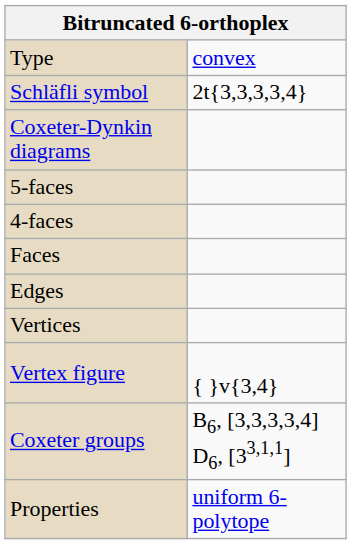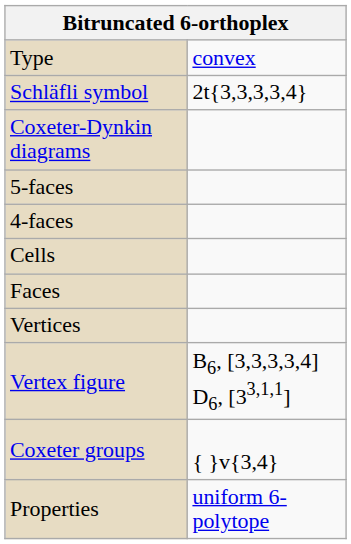+ row: Cells
- row: Edges
Vertex figure | column 2: { }v{3,4} -> B6, [3,3,3,3,4] D6, [33,1,1]
Coxeter groups | column 2: B6, [3,3,3,3,4] D6, [33,1,1] -> { }v{3,4}
